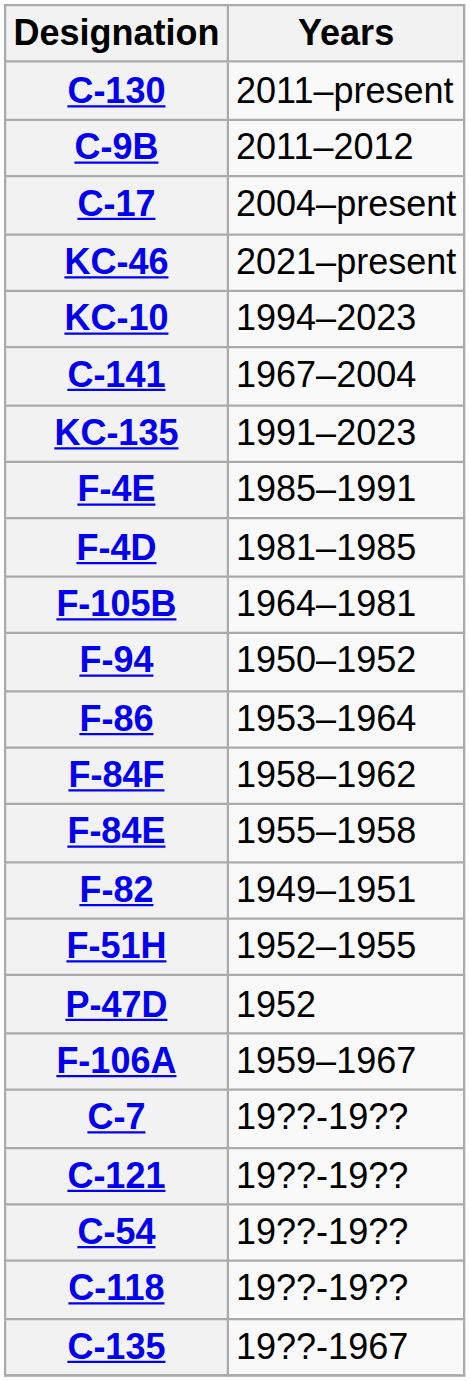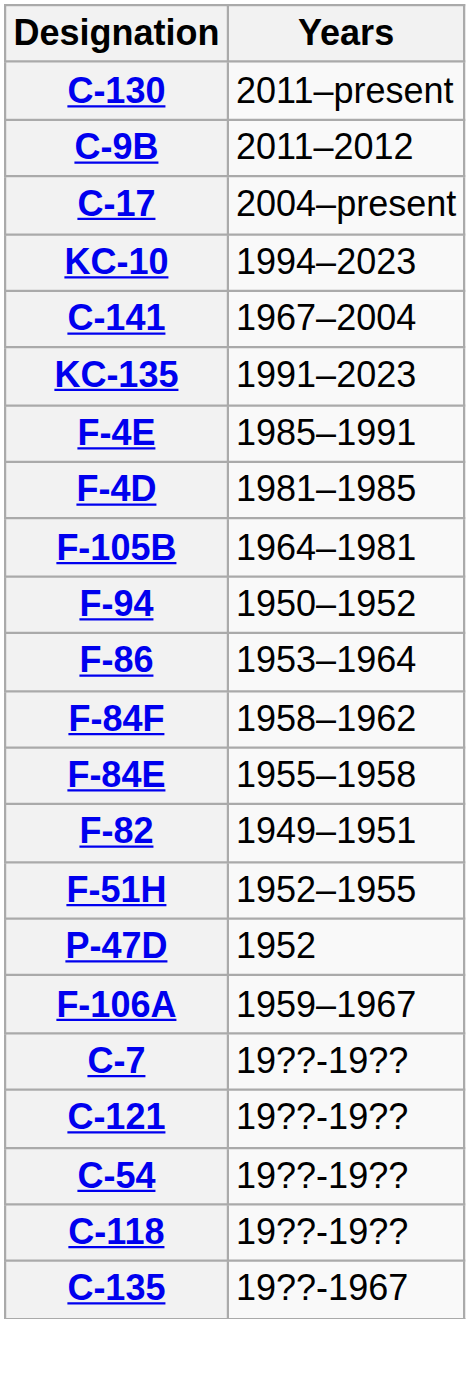- row: KC-46 | 2021–present
